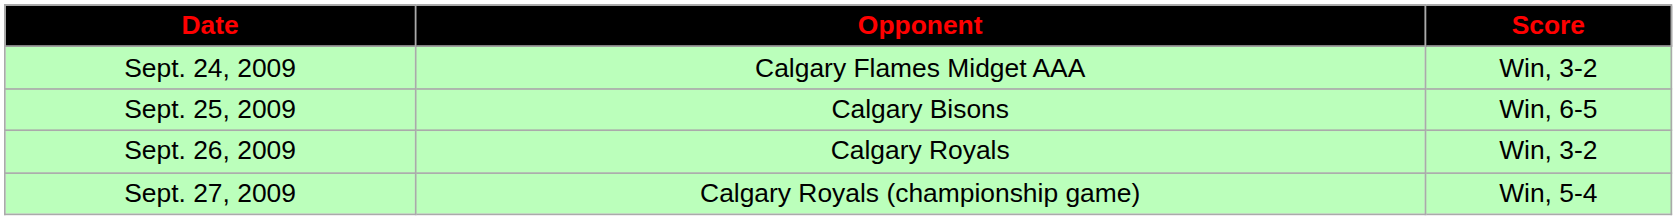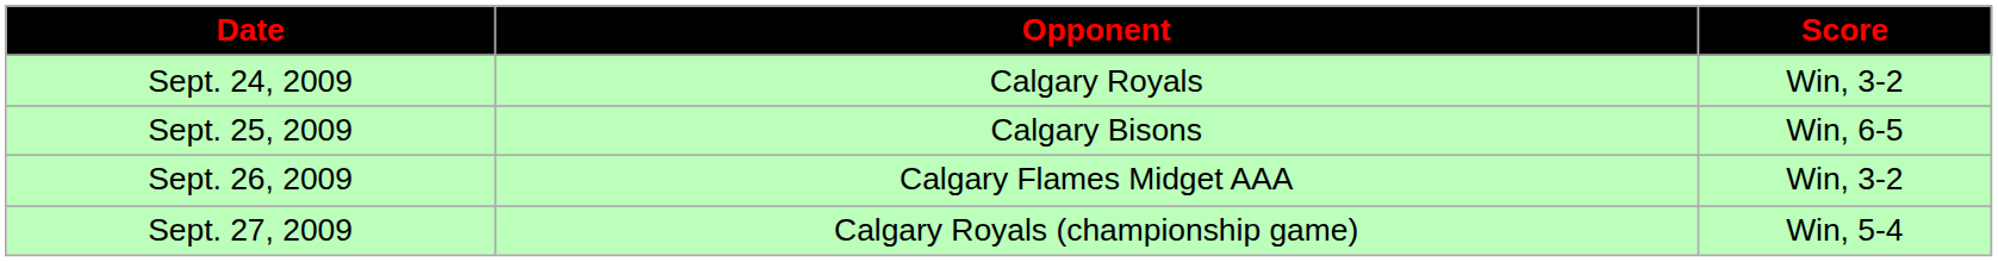Sept. 24, 2009 | Opponent: Calgary Flames Midget AAA -> Calgary Royals
Sept. 26, 2009 | Opponent: Calgary Royals -> Calgary Flames Midget AAA
